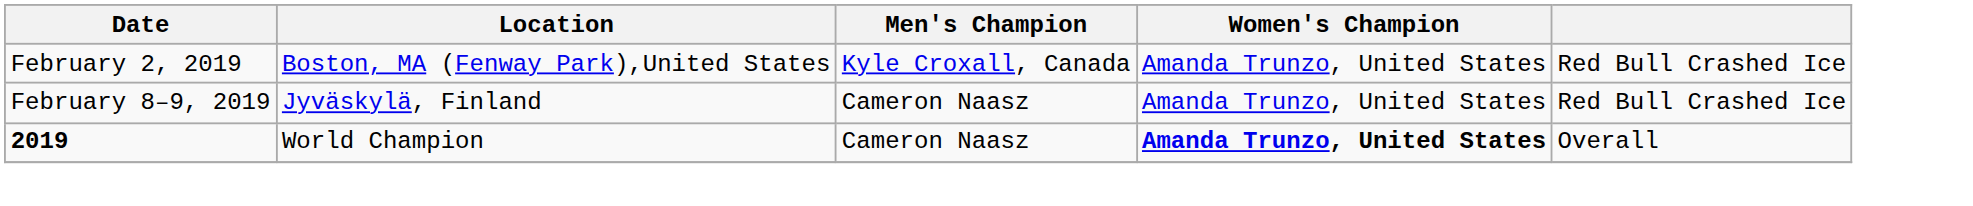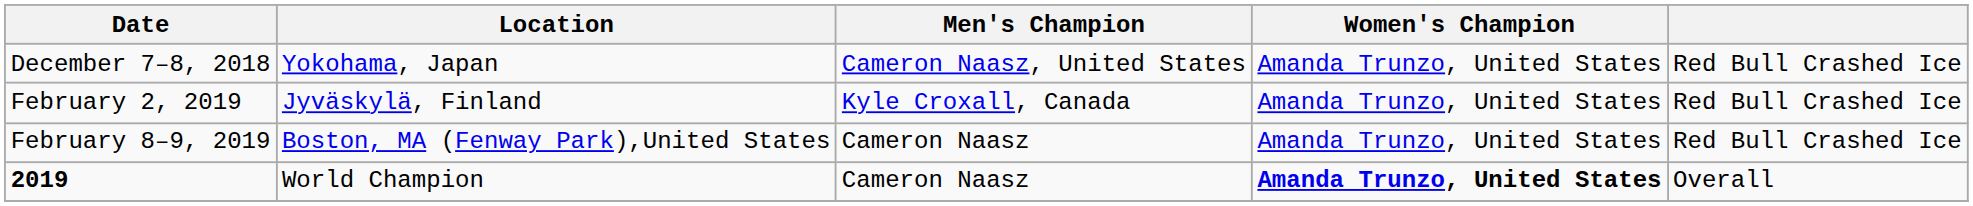+ row: December 7–8, 2018 | Yokohama, Japan | Cameron Naasz, United States | Amanda Trunzo, United States | Red Bull Crashed Ice
February 2, 2019 | Location: Boston, MA (Fenway Park),United States -> Jyväskylä, Finland
February 8–9, 2019 | Location: Jyväskylä, Finland -> Boston, MA (Fenway Park),United States
